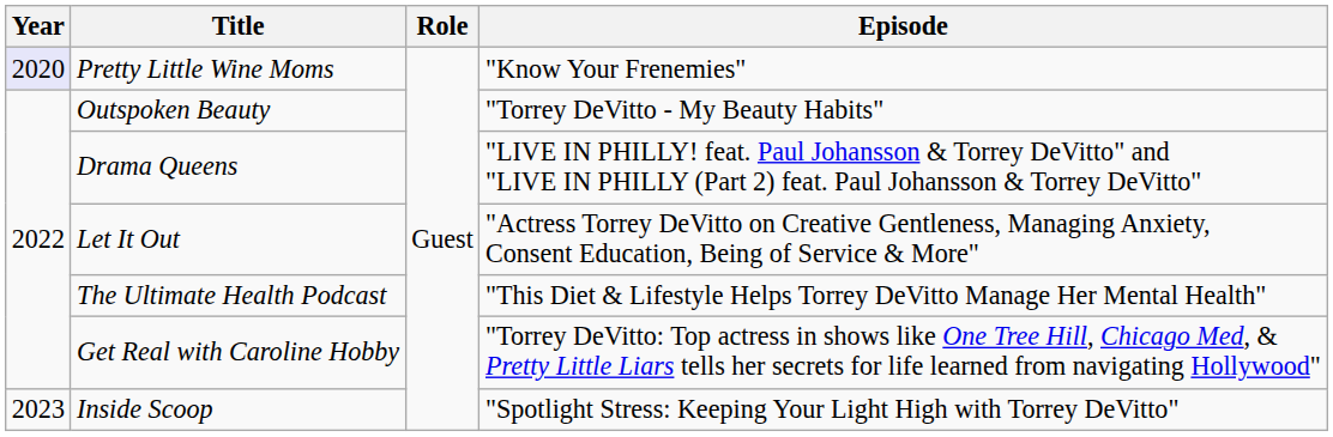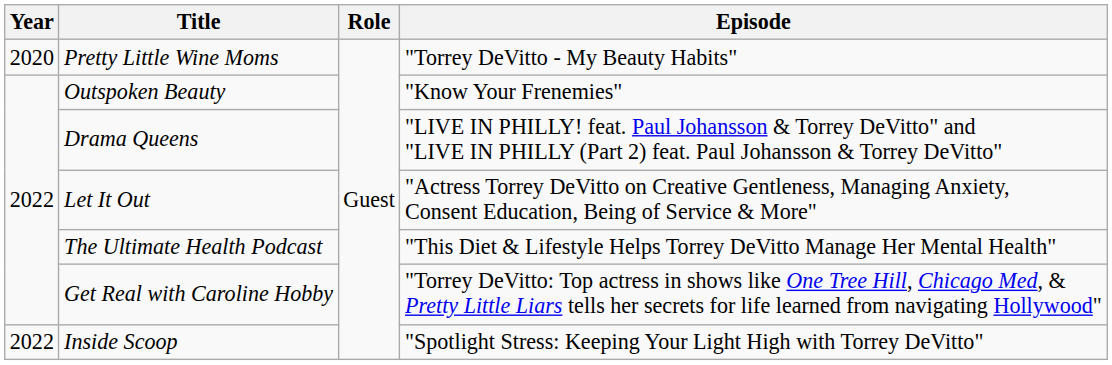Pretty Little Wine Moms | Year: lavender background -> no background
Pretty Little Wine Moms | Episode: "Know Your Frenemies" -> "Torrey DeVitto - My Beauty Habits"
Outspoken Beauty | Episode: "Torrey DeVitto - My Beauty Habits" -> "Know Your Frenemies"
Inside Scoop | Year: 2023 -> 2022
